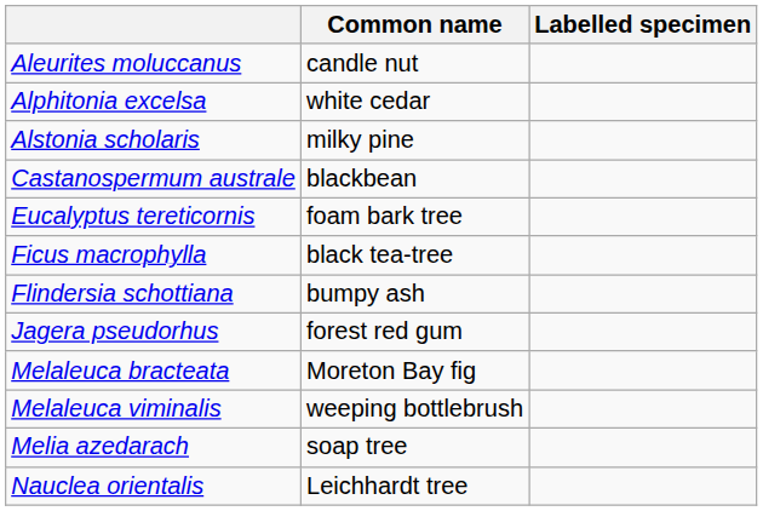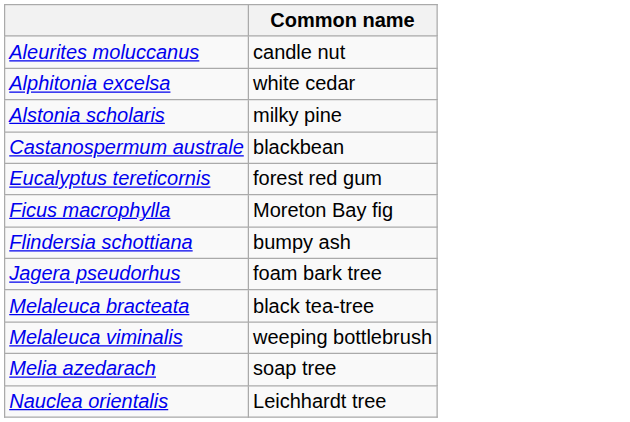- column: Labelled specimen
Eucalyptus tereticornis | Common name: foam bark tree -> forest red gum
Ficus macrophylla | Common name: black tea-tree -> Moreton Bay fig
Jagera pseudorhus | Common name: forest red gum -> foam bark tree
Melaleuca bracteata | Common name: Moreton Bay fig -> black tea-tree
